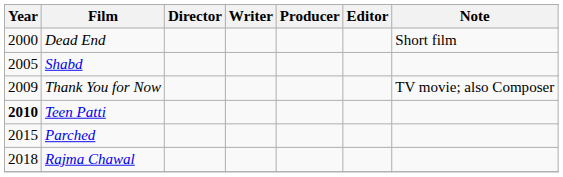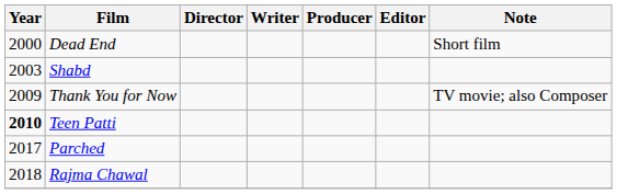Shabd | Year: 2005 -> 2003
Parched | Year: 2015 -> 2017
